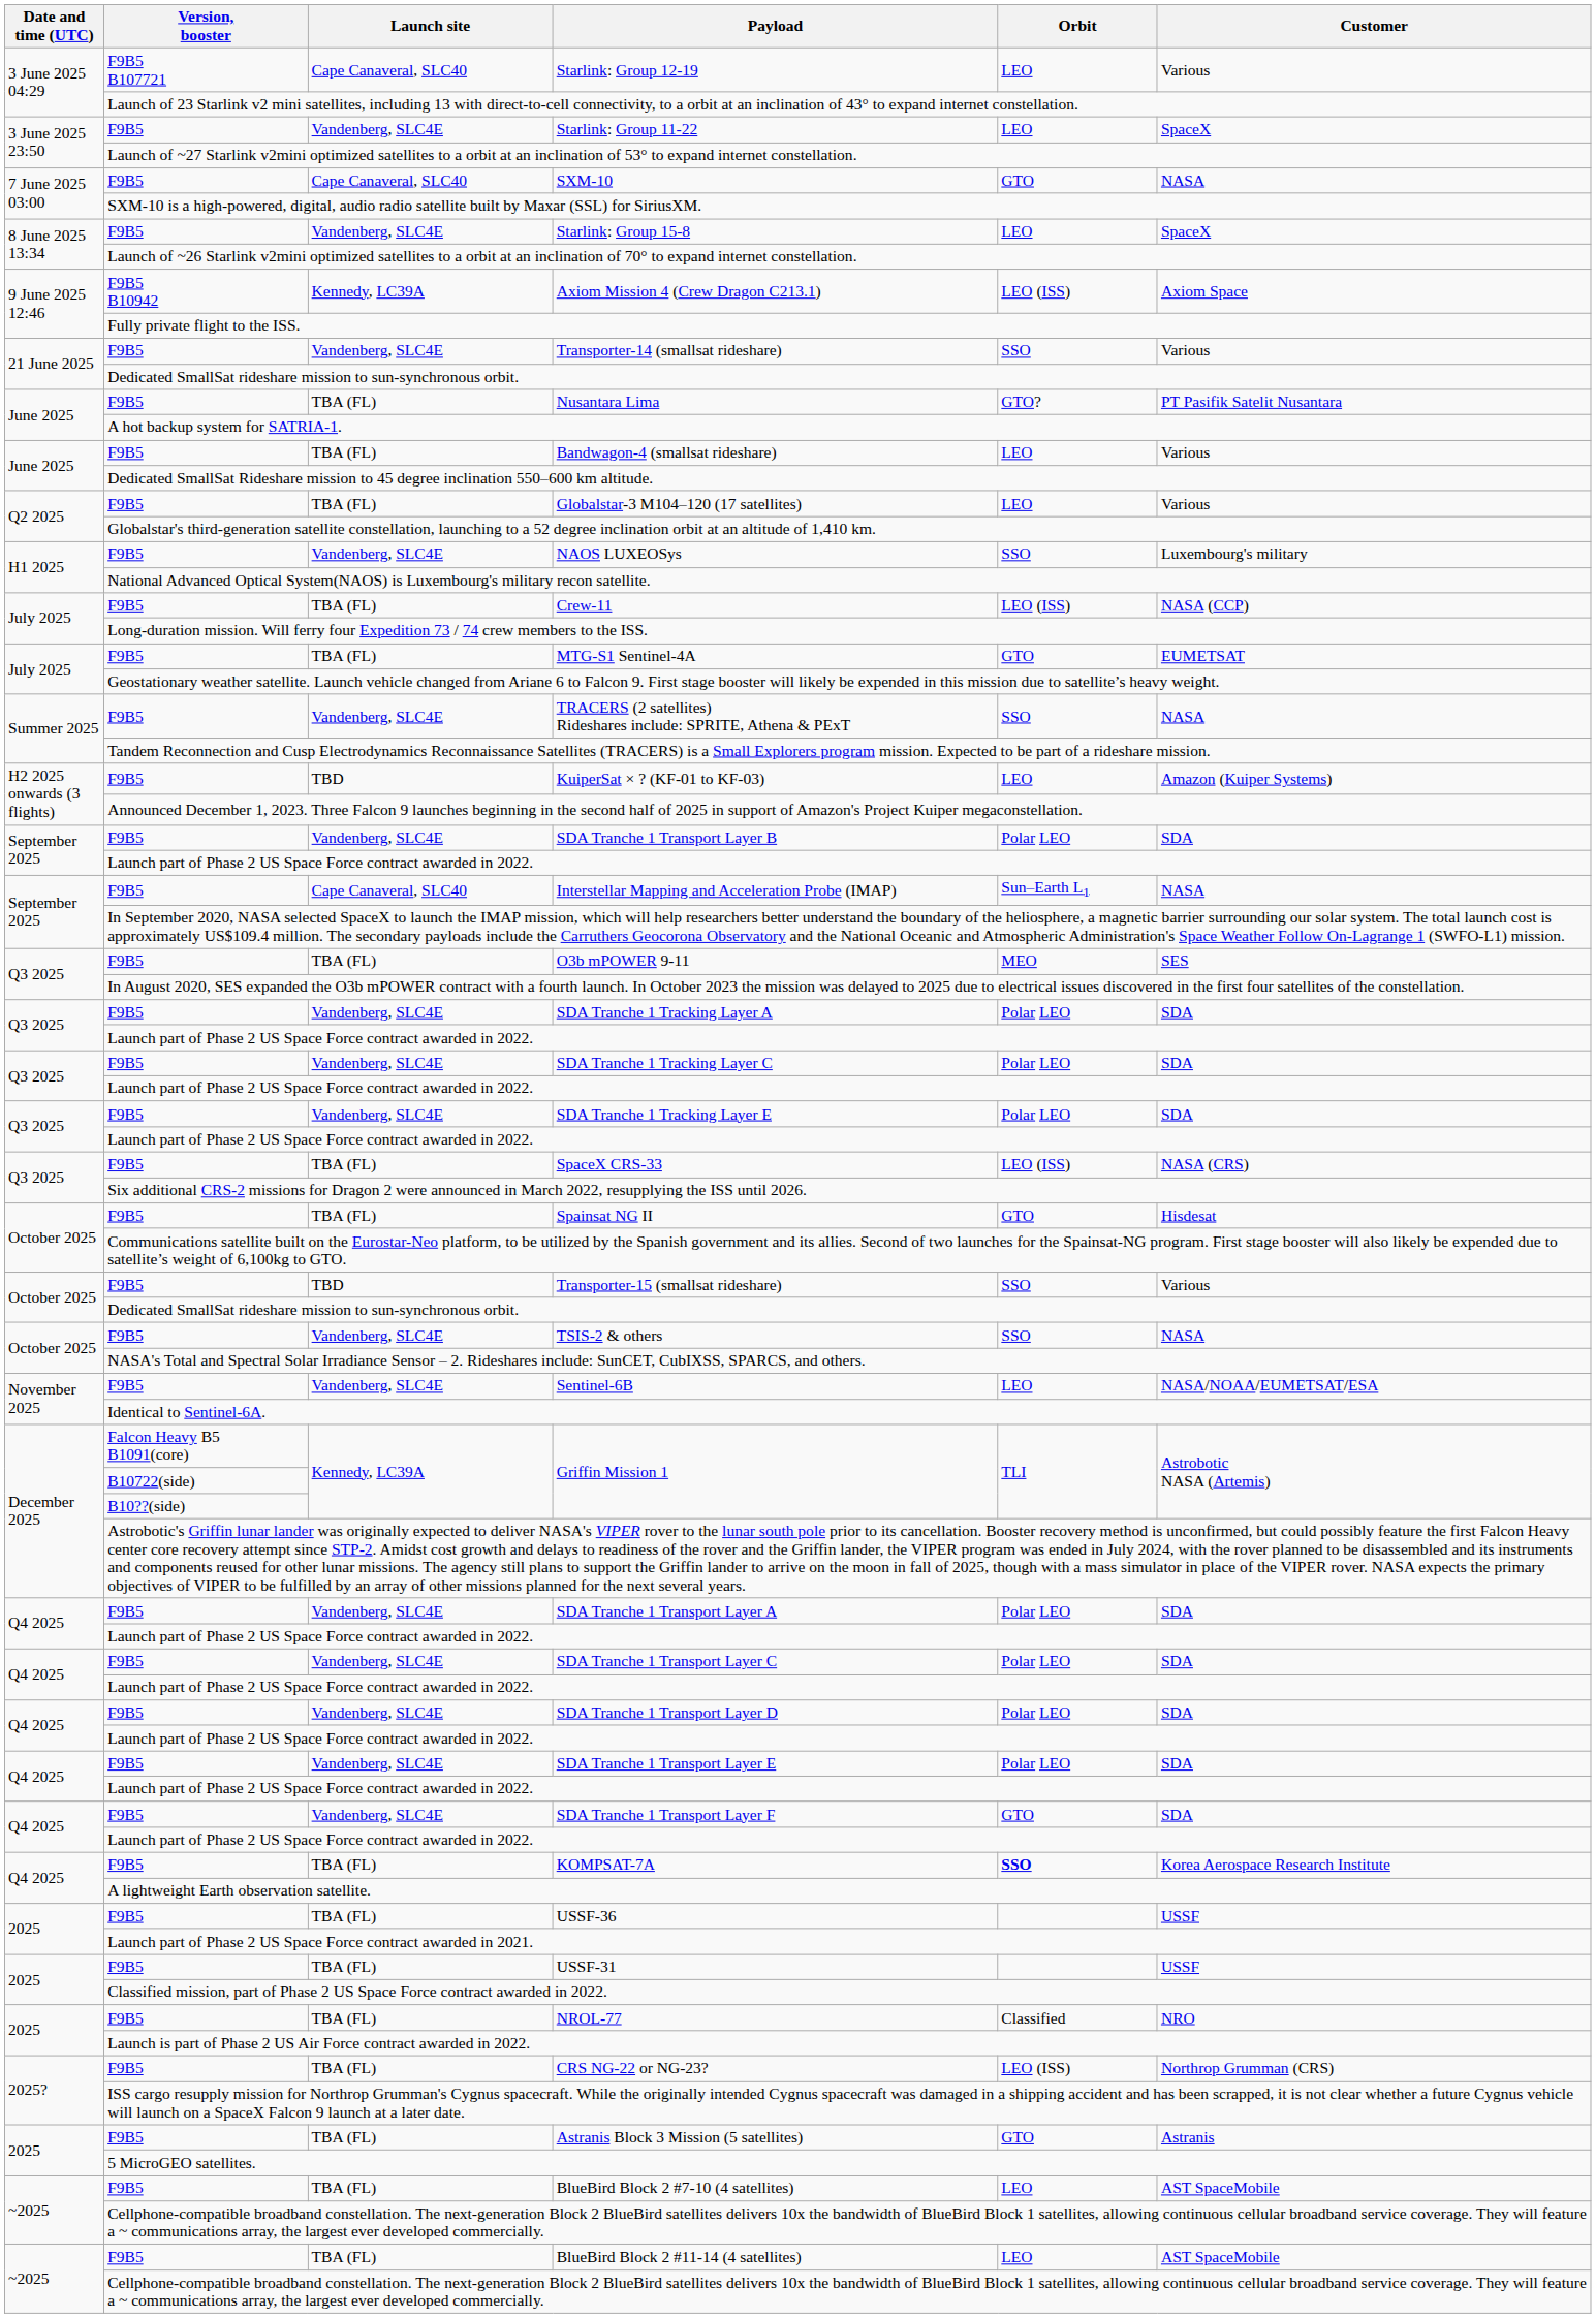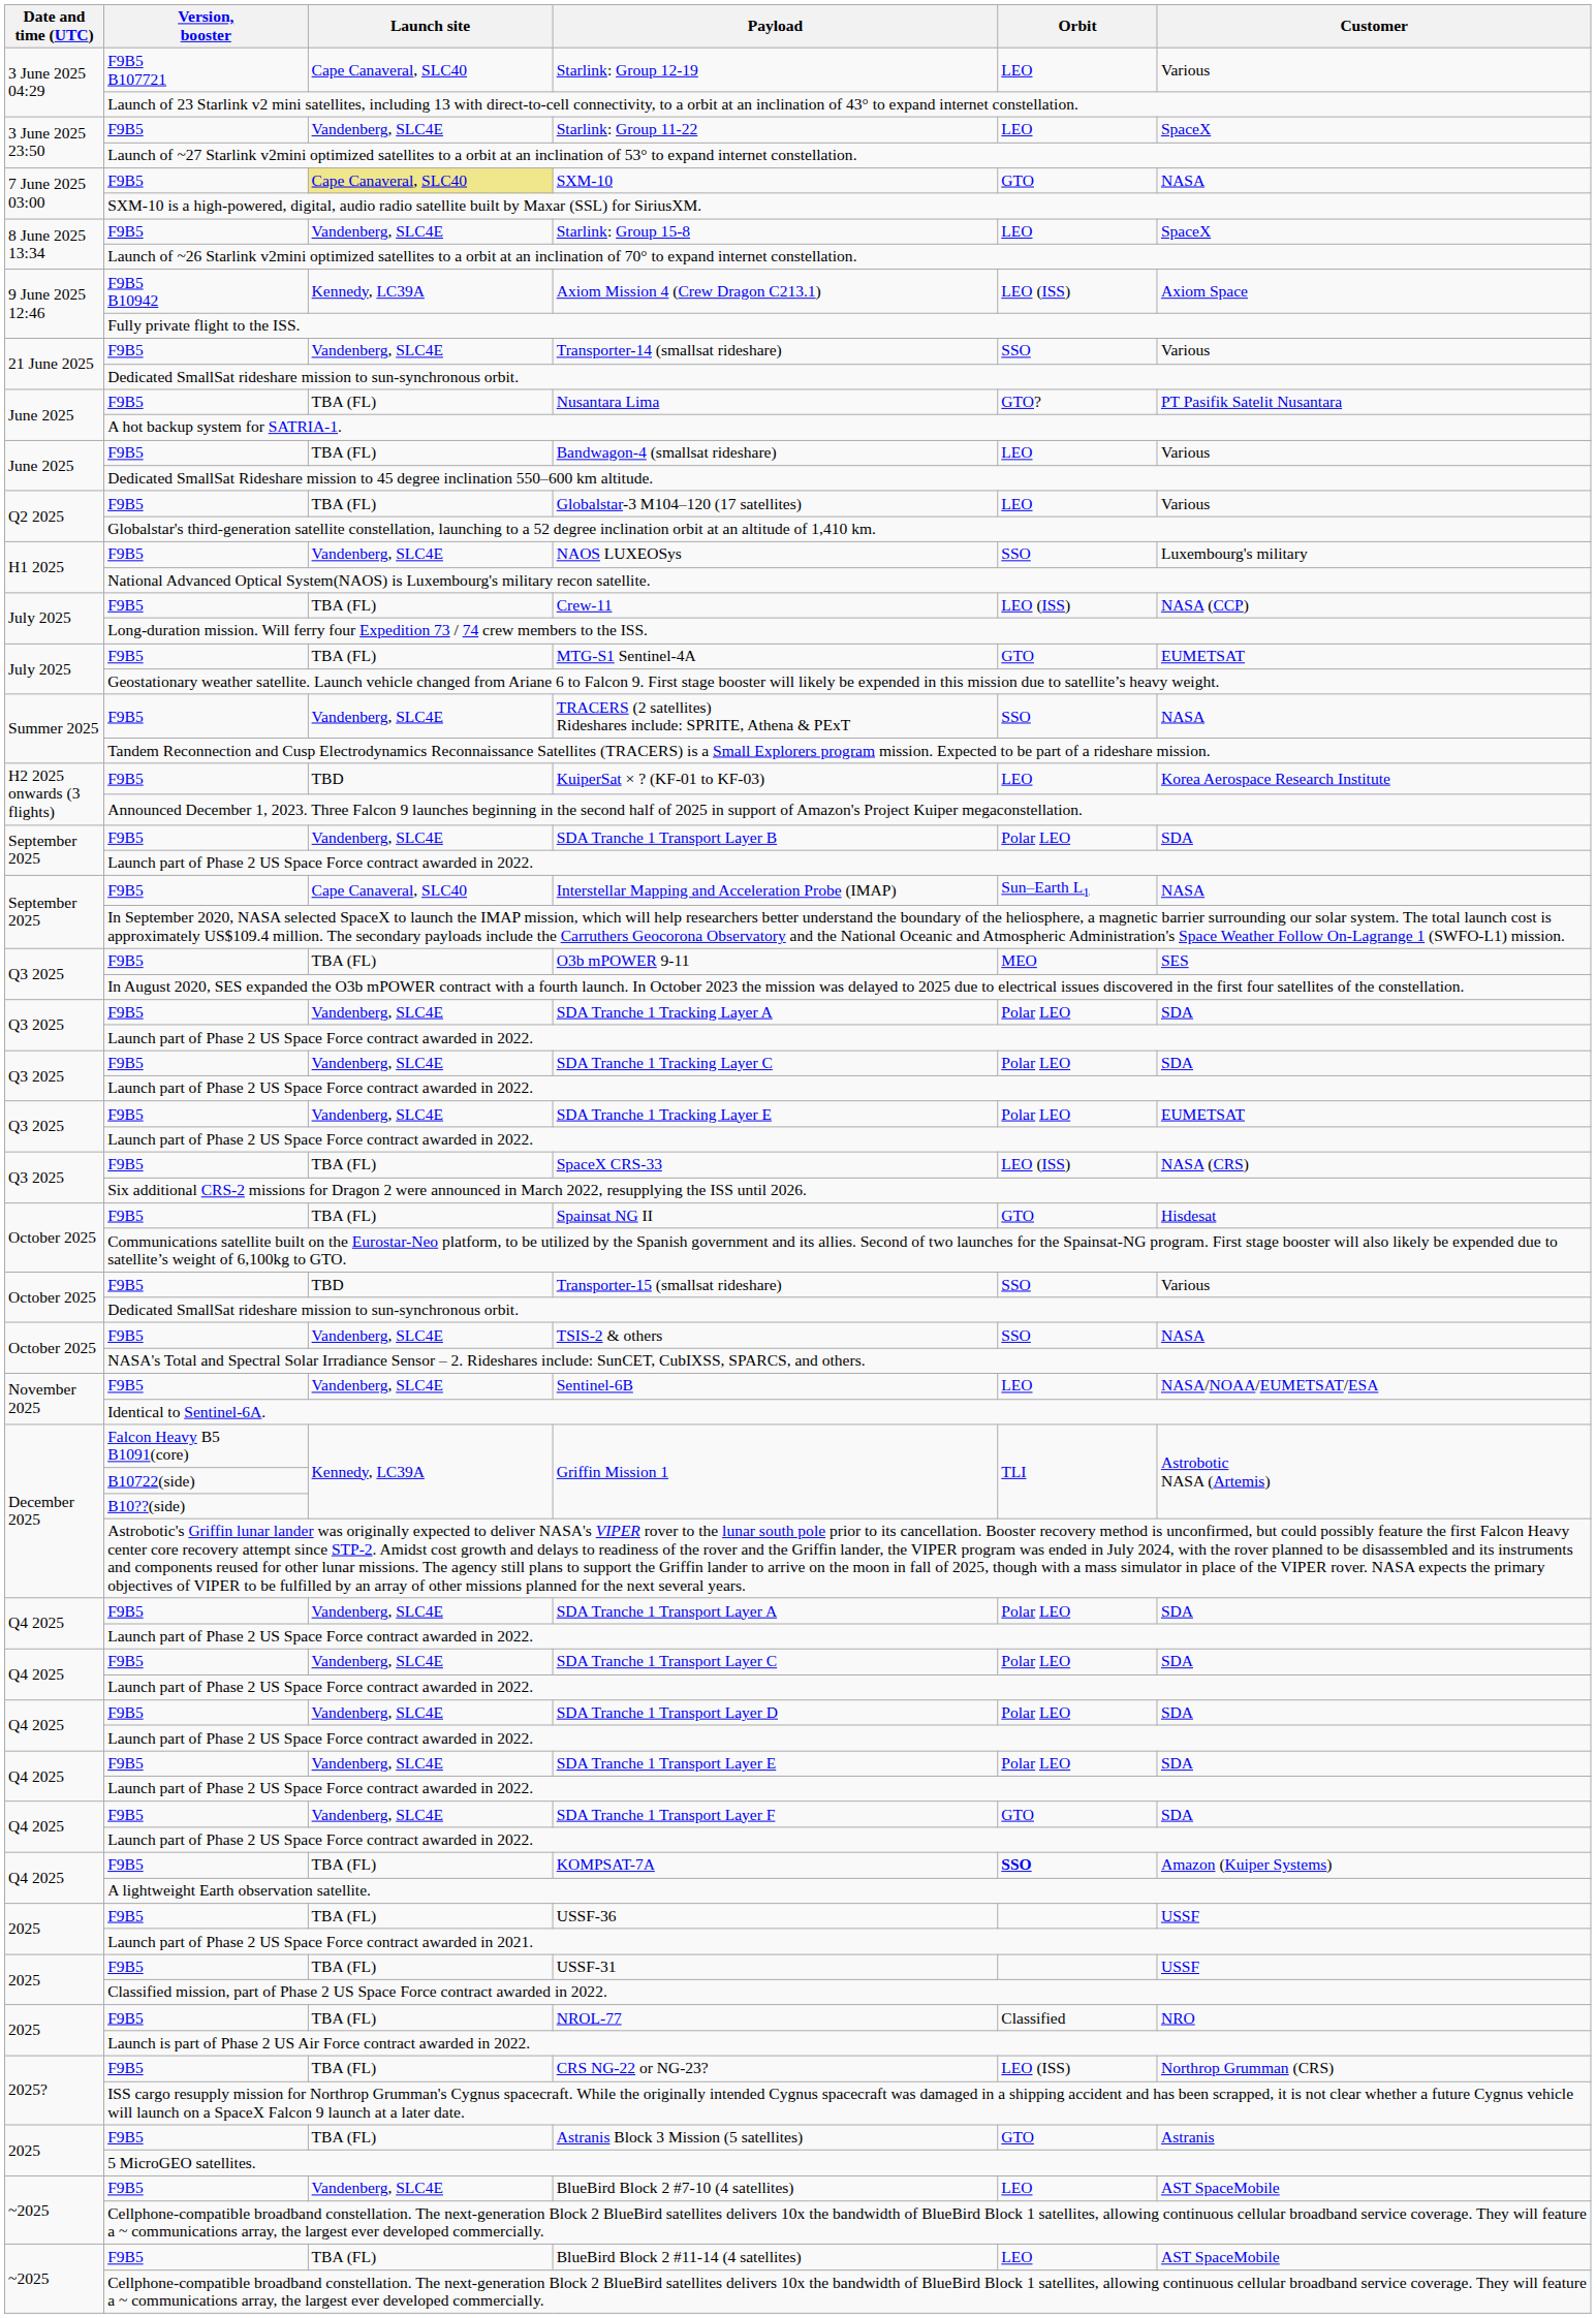SXM-10 | Launch site: no background -> khaki background
KuiperSat × ? (KF-01 to KF-03) | Customer: Amazon (Kuiper Systems) -> Korea Aerospace Research Institute
SDA Tranche 1 Tracking Layer E | Customer: SDA -> EUMETSAT
KOMPSAT-7A | Customer: Korea Aerospace Research Institute -> Amazon (Kuiper Systems)
BlueBird Block 2 #7-10 (4 satellites) | Launch site: TBA (FL) -> Vandenberg, SLC4E
